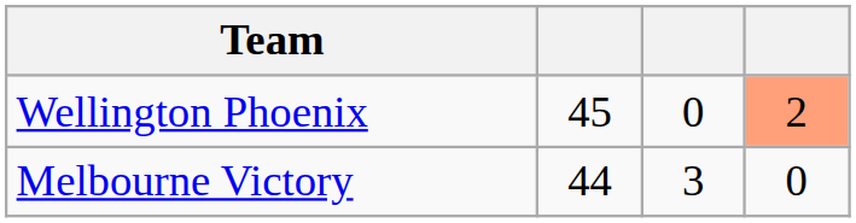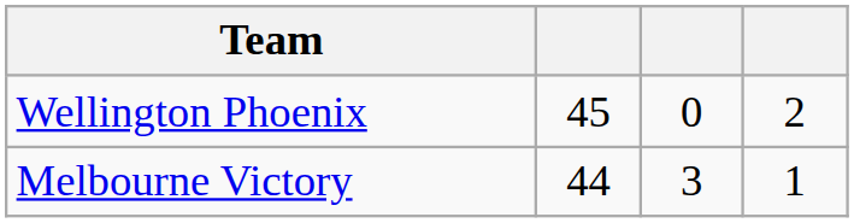Wellington Phoenix | column 4: lightsalmon background -> no background
Melbourne Victory | column 4: 0 -> 1
